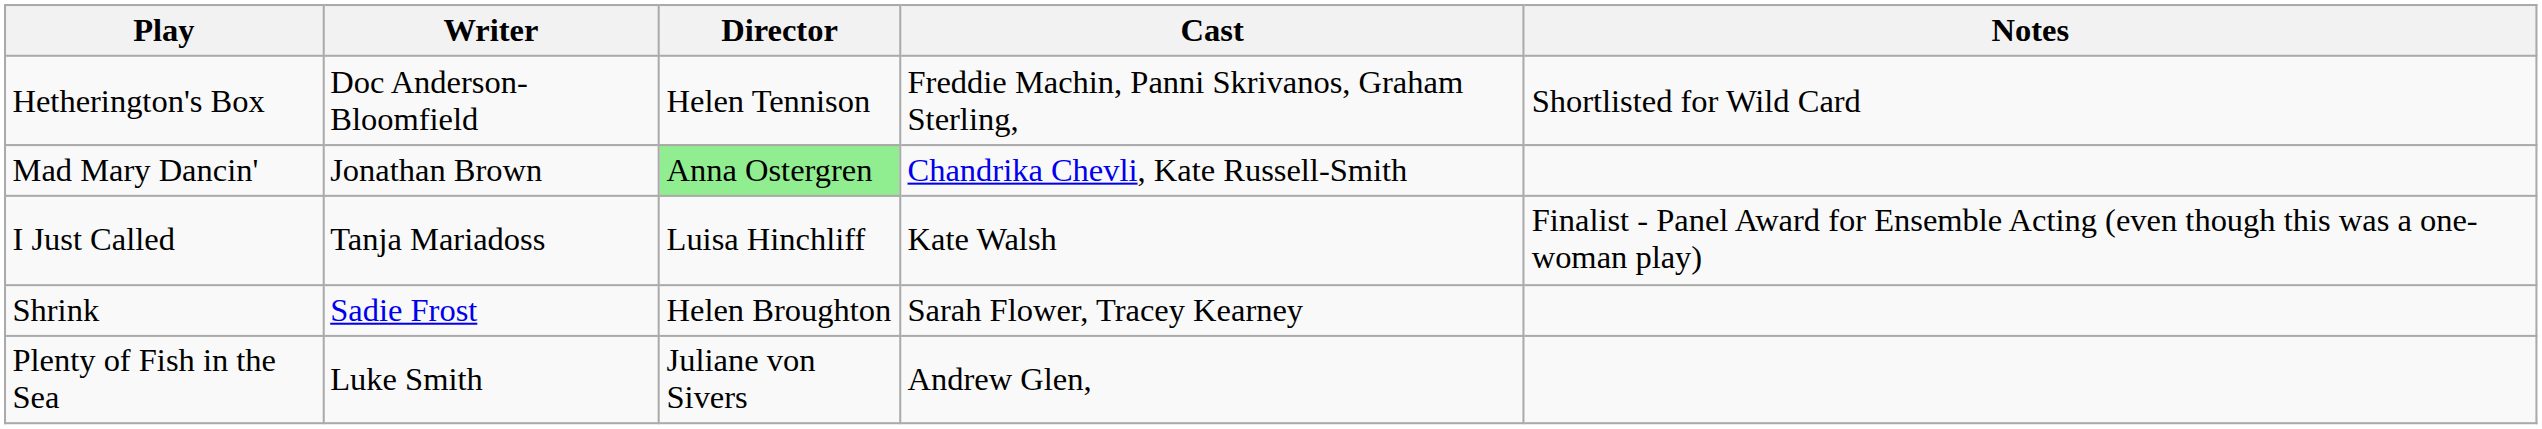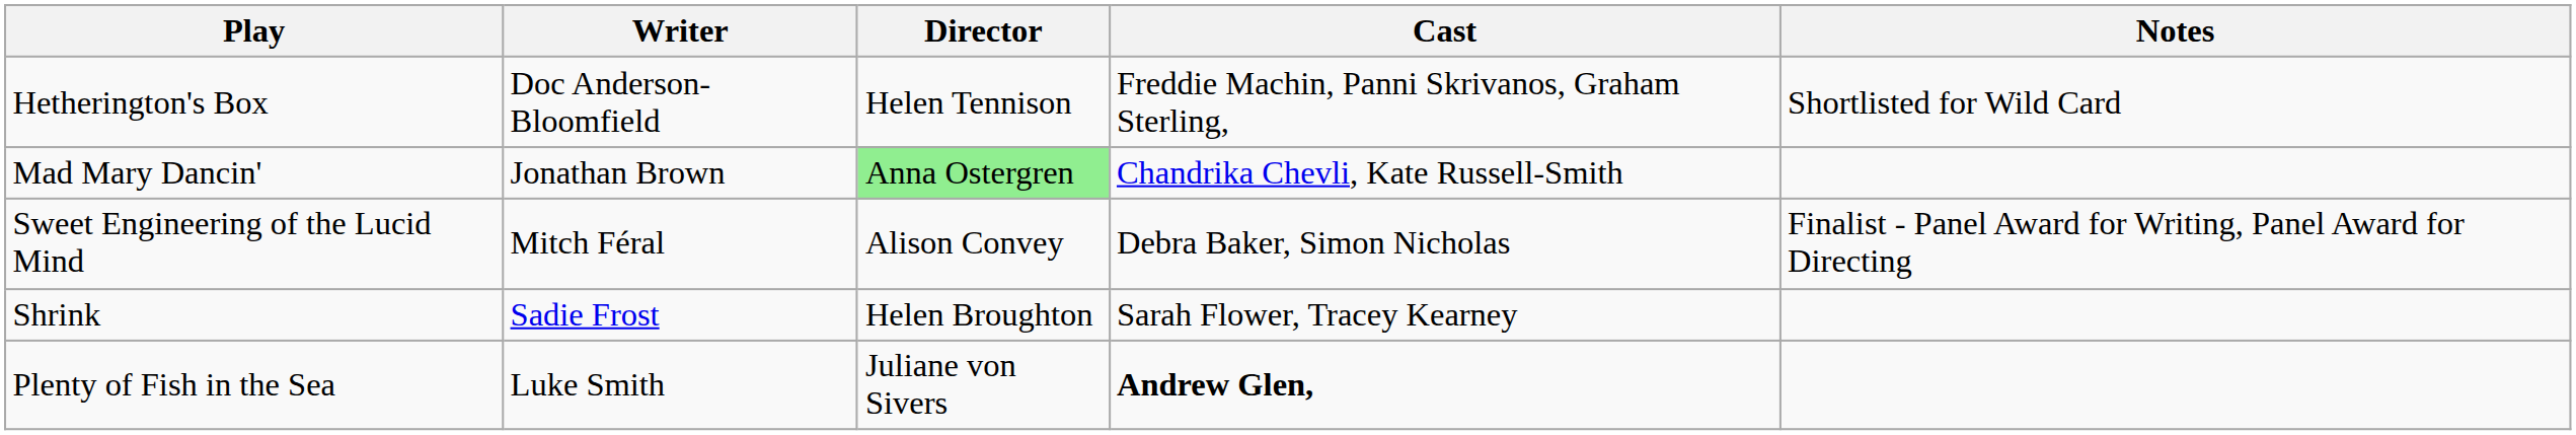+ row: Sweet Engineering of the Lucid Mind | Mitch Féral | Alison Convey | Debra Baker, Simon Nicholas | Finalist - Panel Award for Writing, Panel Award for Directing
- row: I Just Called | Tanja Mariadoss | Luisa Hinchliff | Kate Walsh | Finalist - Panel Award for Ensemble Acting (even though this was a one-woman play)
Plenty of Fish in the Sea | Cast: normal -> bold
